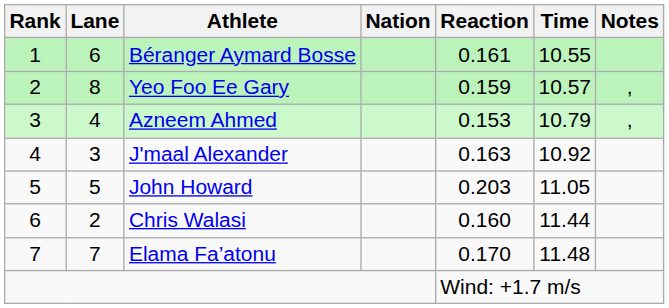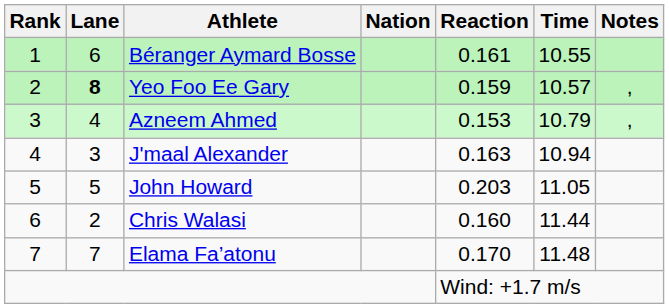Yeo Foo Ee Gary | Lane: normal -> bold
J'maal Alexander | Time: 10.92 -> 10.94
